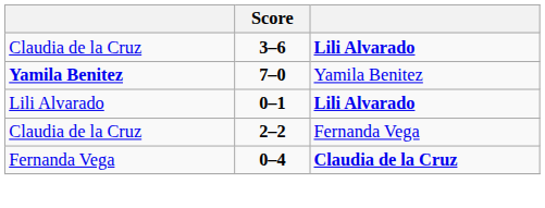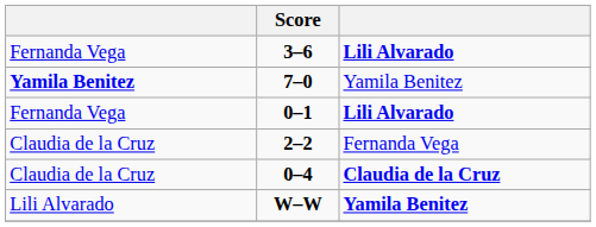3–6 | column 1: Claudia de la Cruz -> Fernanda Vega
0–1 | column 1: Lili Alvarado -> Fernanda Vega
0–4 | column 1: Fernanda Vega -> Claudia de la Cruz
+ row: Lili Alvarado | W–W | Yamila Benitez
